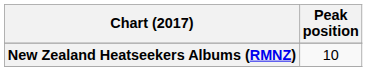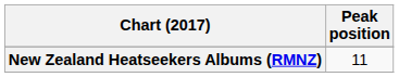New Zealand Heatseekers Albums (RMNZ) | Peak position: 10 -> 11
